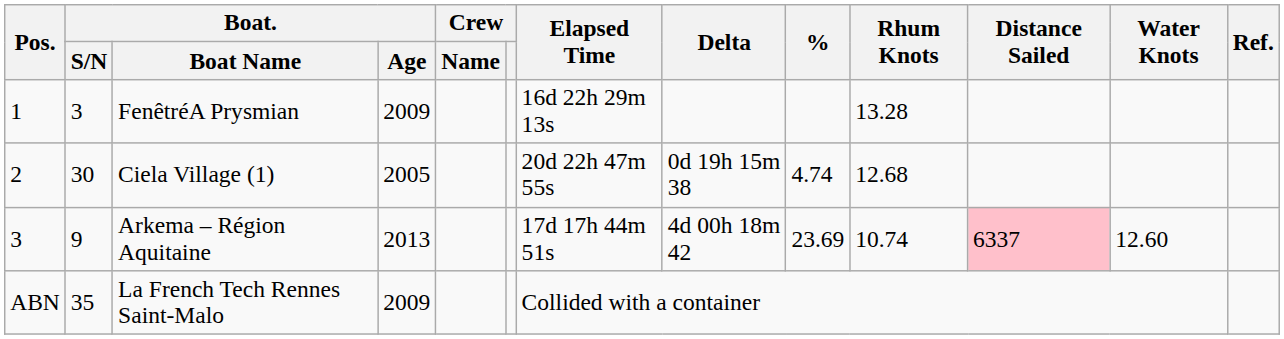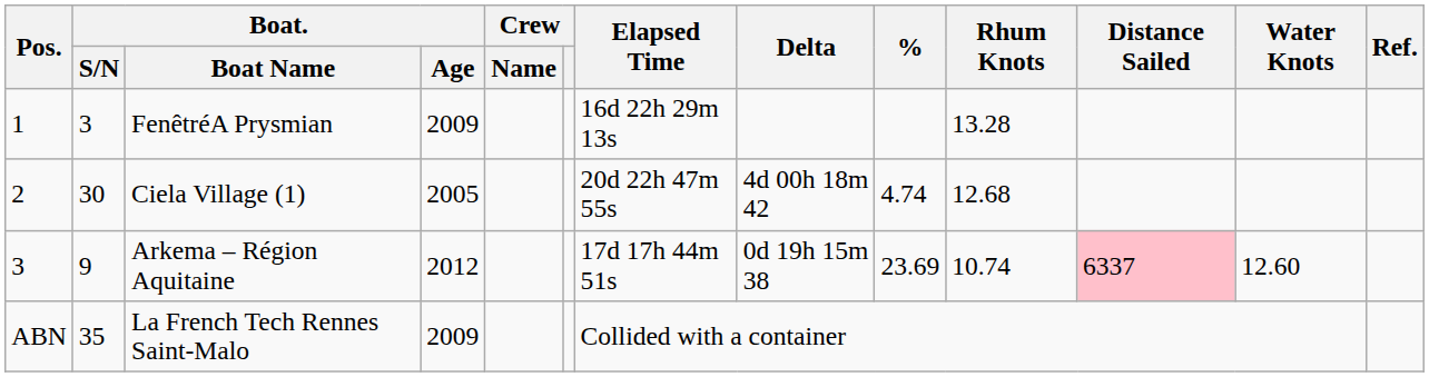Ciela Village (1) | Delta: 0d 19h 15m 38 -> 4d 00h 18m 42
Arkema – Région Aquitaine | Boat. / Age: 2013 -> 2012
Arkema – Région Aquitaine | Delta: 4d 00h 18m 42 -> 0d 19h 15m 38
